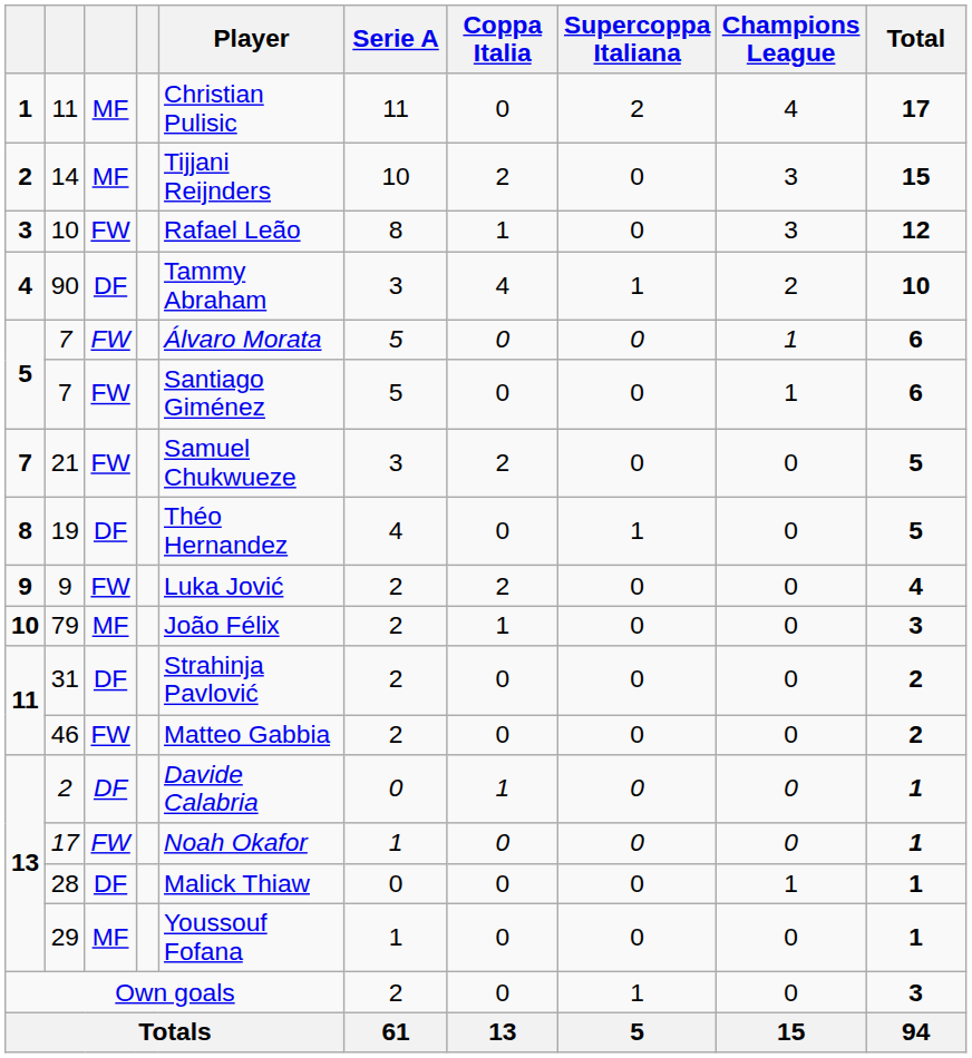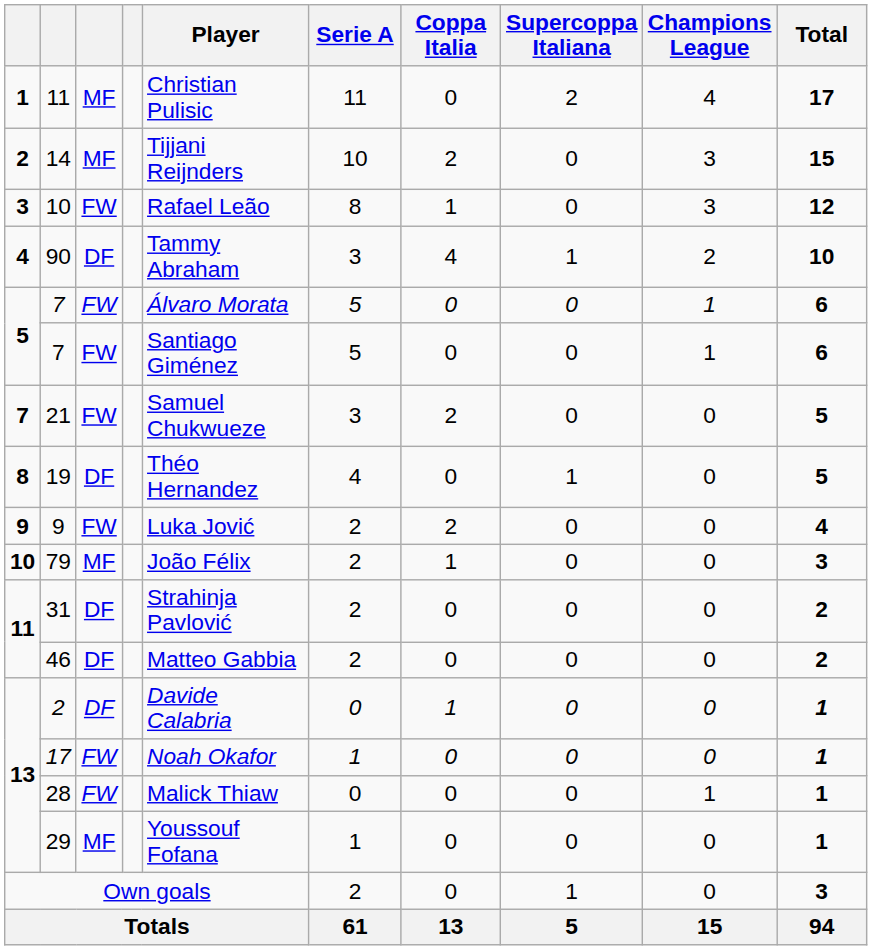46 | column 3: FW -> DF
28 | column 3: DF -> FW
